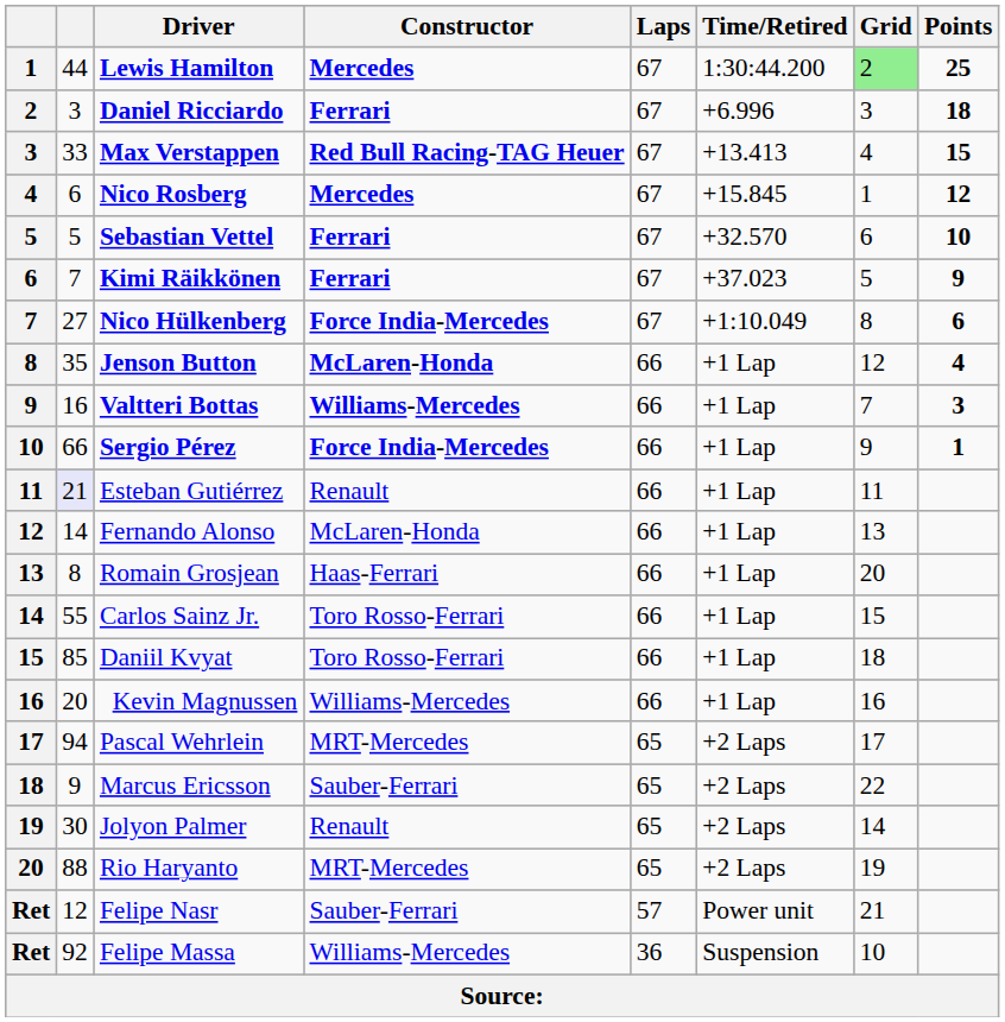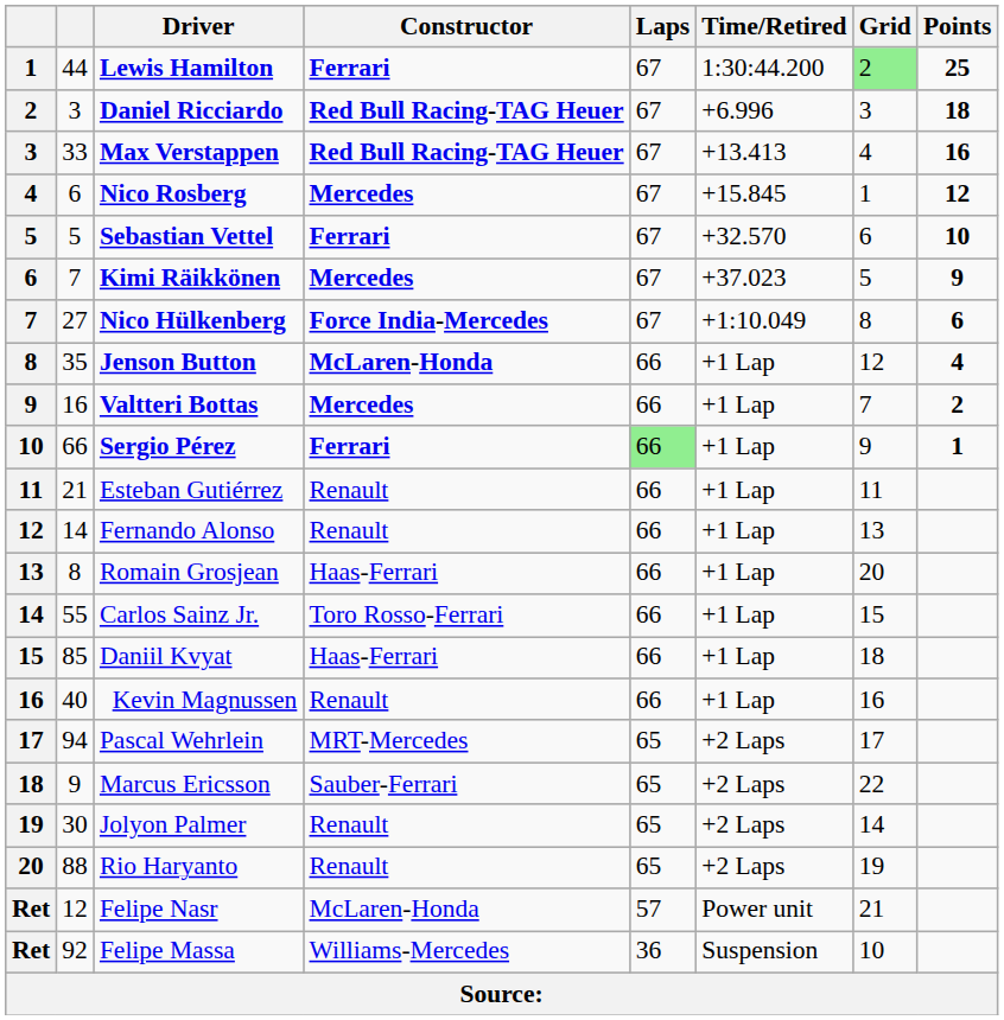Lewis Hamilton | Constructor: Mercedes -> Ferrari
Daniel Ricciardo | Constructor: Ferrari -> Red Bull Racing-TAG Heuer
Max Verstappen | Points: 15 -> 16
Kimi Räikkönen | Constructor: Ferrari -> Mercedes
Valtteri Bottas | Constructor: Williams-Mercedes -> Mercedes
Valtteri Bottas | Points: 3 -> 2
Sergio Pérez | Constructor: Force India-Mercedes -> Ferrari
Sergio Pérez | Laps: no background -> lightgreen background
Esteban Gutiérrez | column 2: lavender background -> no background
Fernando Alonso | Constructor: McLaren-Honda -> Renault
Daniil Kvyat | Constructor: Toro Rosso-Ferrari -> Haas-Ferrari
Kevin Magnussen | column 2: 20 -> 40
Kevin Magnussen | Constructor: Williams-Mercedes -> Renault
Rio Haryanto | Constructor: MRT-Mercedes -> Renault
Felipe Nasr | Constructor: Sauber-Ferrari -> McLaren-Honda
